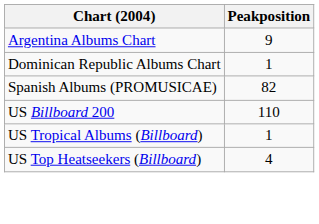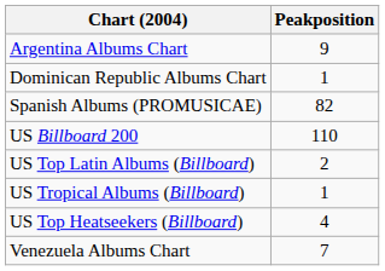+ row: US Top Latin Albums (Billboard) | 2
+ row: Venezuela Albums Chart | 7
